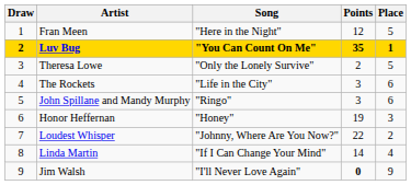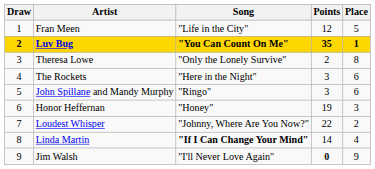Fran Meen | Song: "Here in the Night" -> "Life in the City"
Theresa Lowe | Place: 5 -> 8
The Rockets | Song: "Life in the City" -> "Here in the Night"
Linda Martin | Song: normal -> bold
